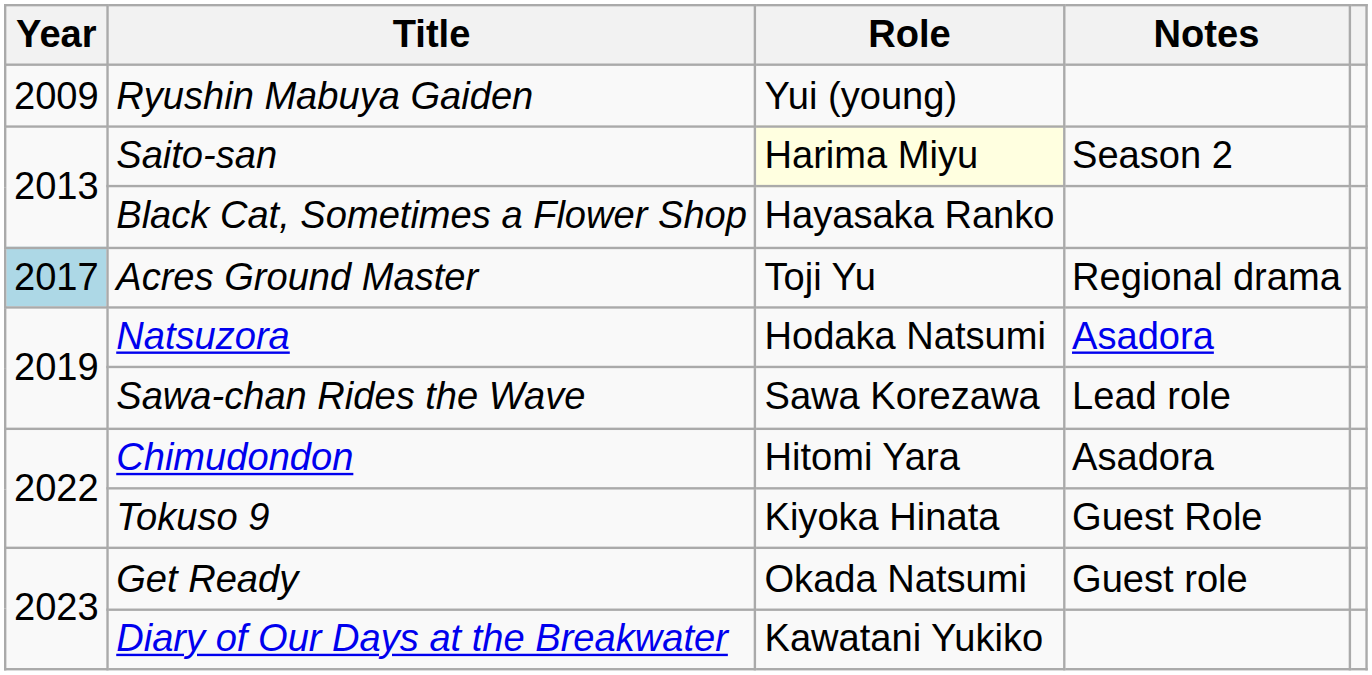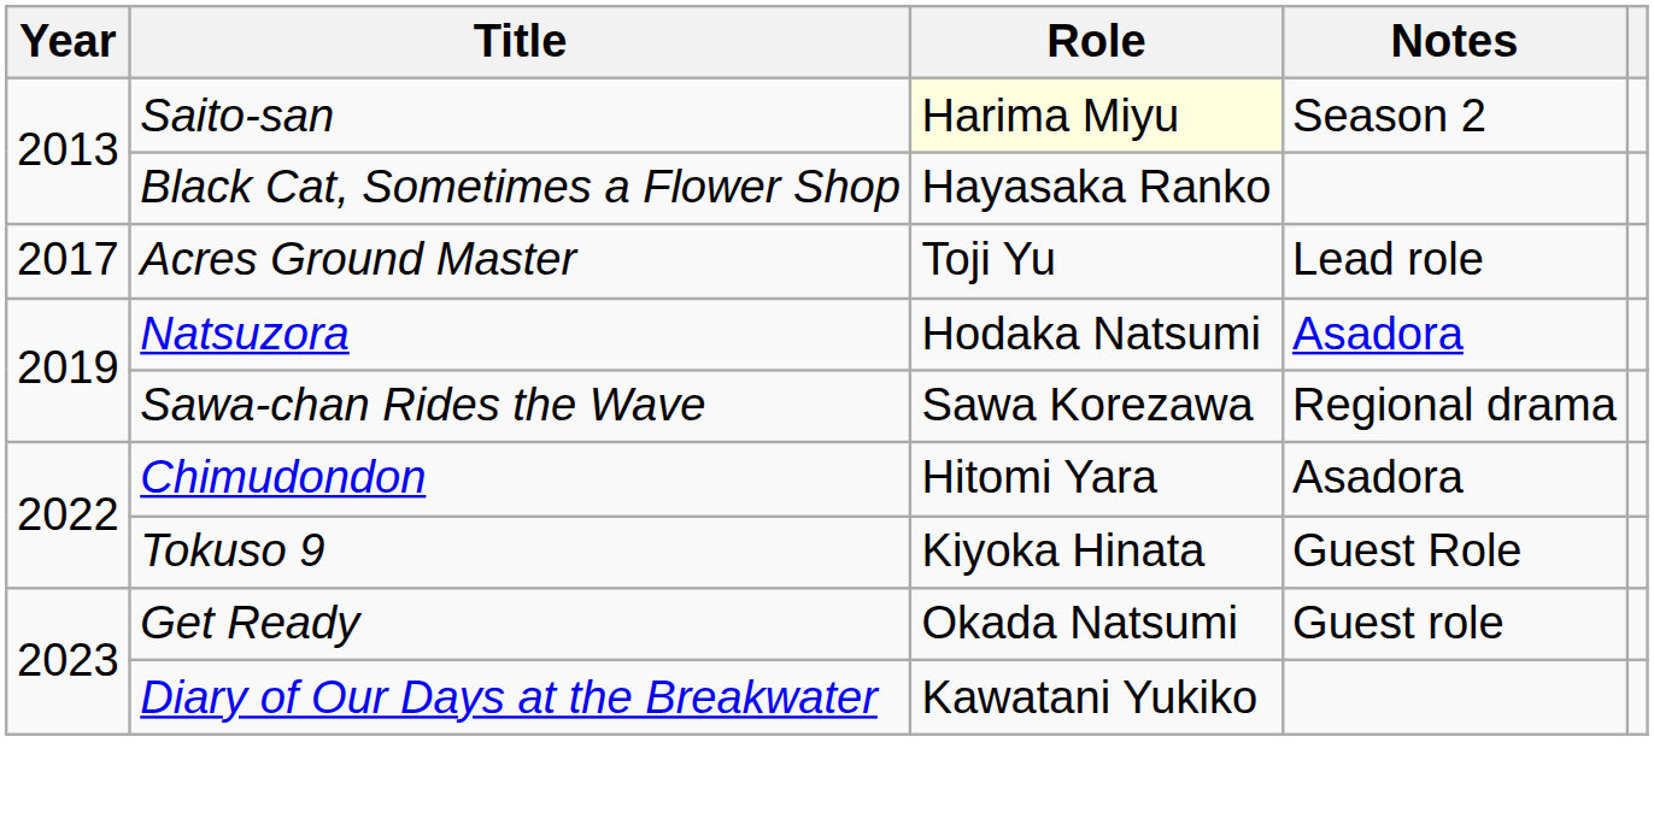- row: 2009 | Ryushin Mabuya Gaiden | Yui (young)
Acres Ground Master | Year: lightblue background -> no background
Acres Ground Master | Notes: Regional drama -> Lead role
Sawa-chan Rides the Wave | Notes: Lead role -> Regional drama
